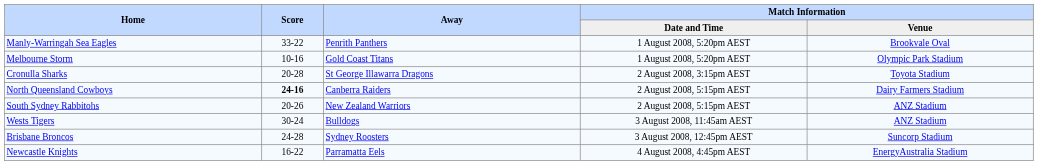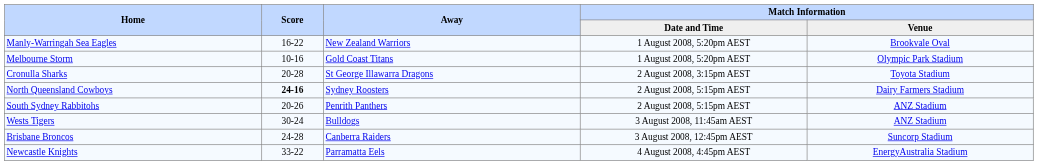Manly-Warringah Sea Eagles | Score: 33-22 -> 16-22
Manly-Warringah Sea Eagles | Away: Penrith Panthers -> New Zealand Warriors
North Queensland Cowboys | Away: Canberra Raiders -> Sydney Roosters
South Sydney Rabbitohs | Away: New Zealand Warriors -> Penrith Panthers
Brisbane Broncos | Away: Sydney Roosters -> Canberra Raiders
Newcastle Knights | Score: 16-22 -> 33-22
